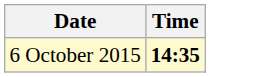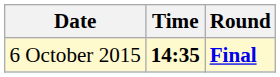+ column: Round | Final
